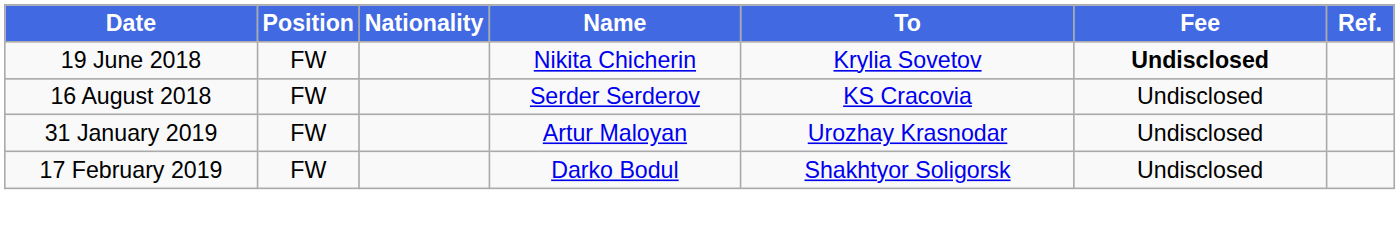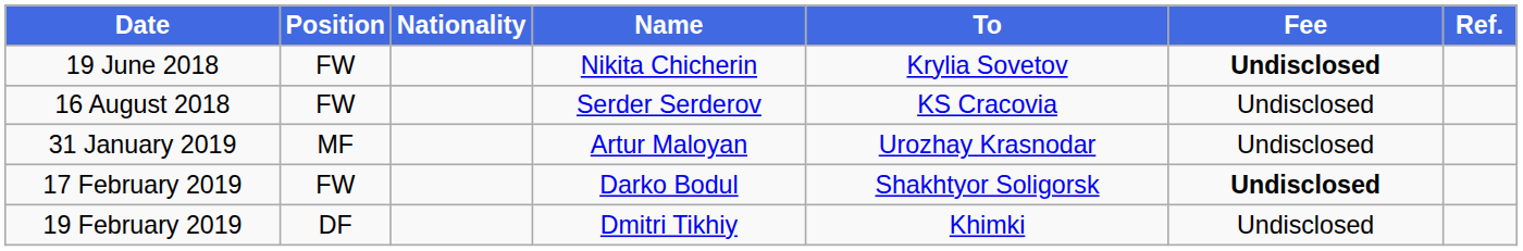31 January 2019 | Position: FW -> MF
17 February 2019 | Fee: normal -> bold
+ row: 19 February 2019 | DF | Dmitri Tikhiy | Khimki | Undisclosed
